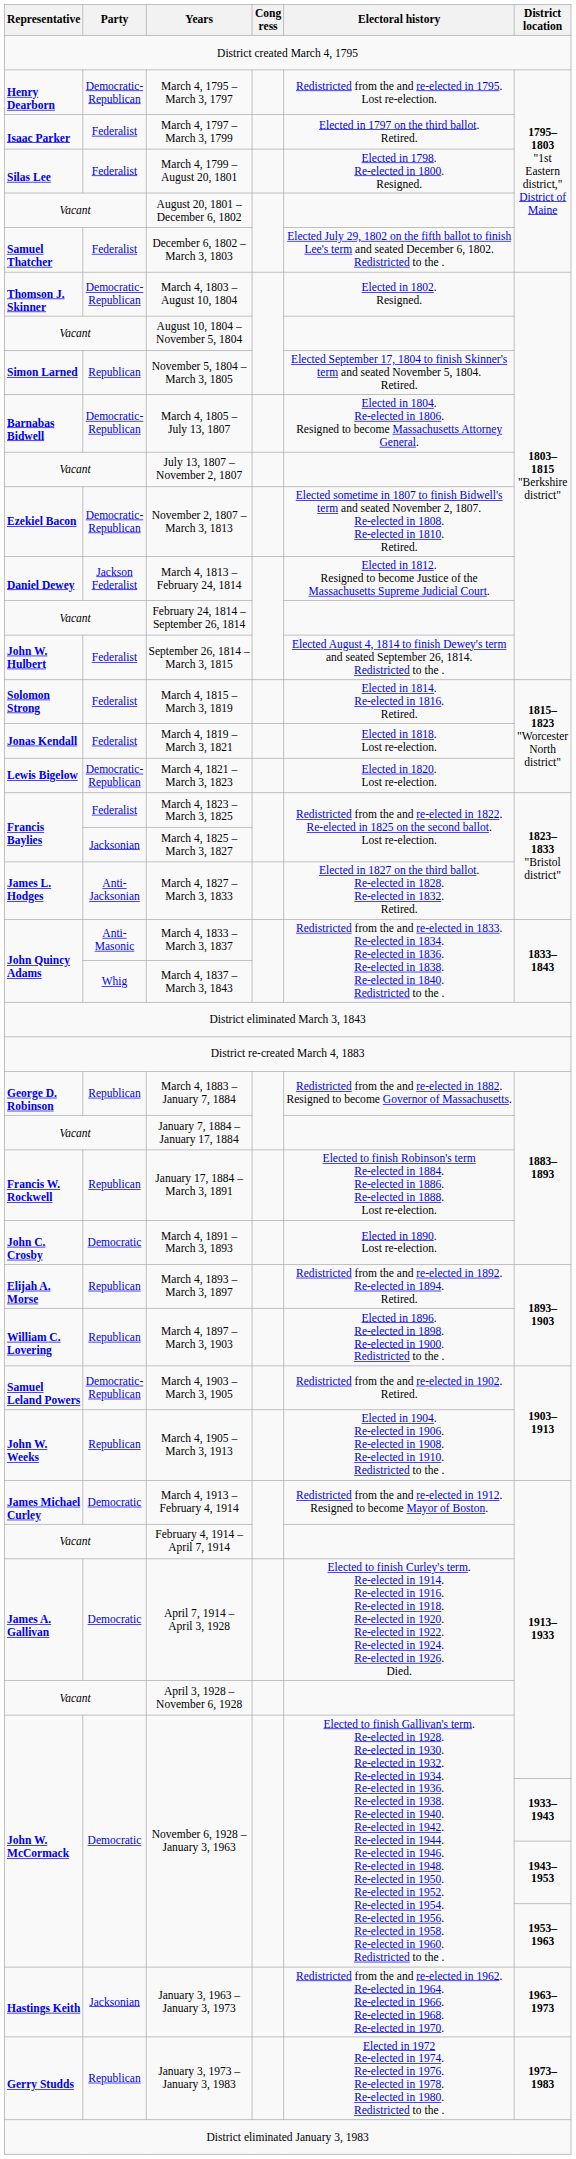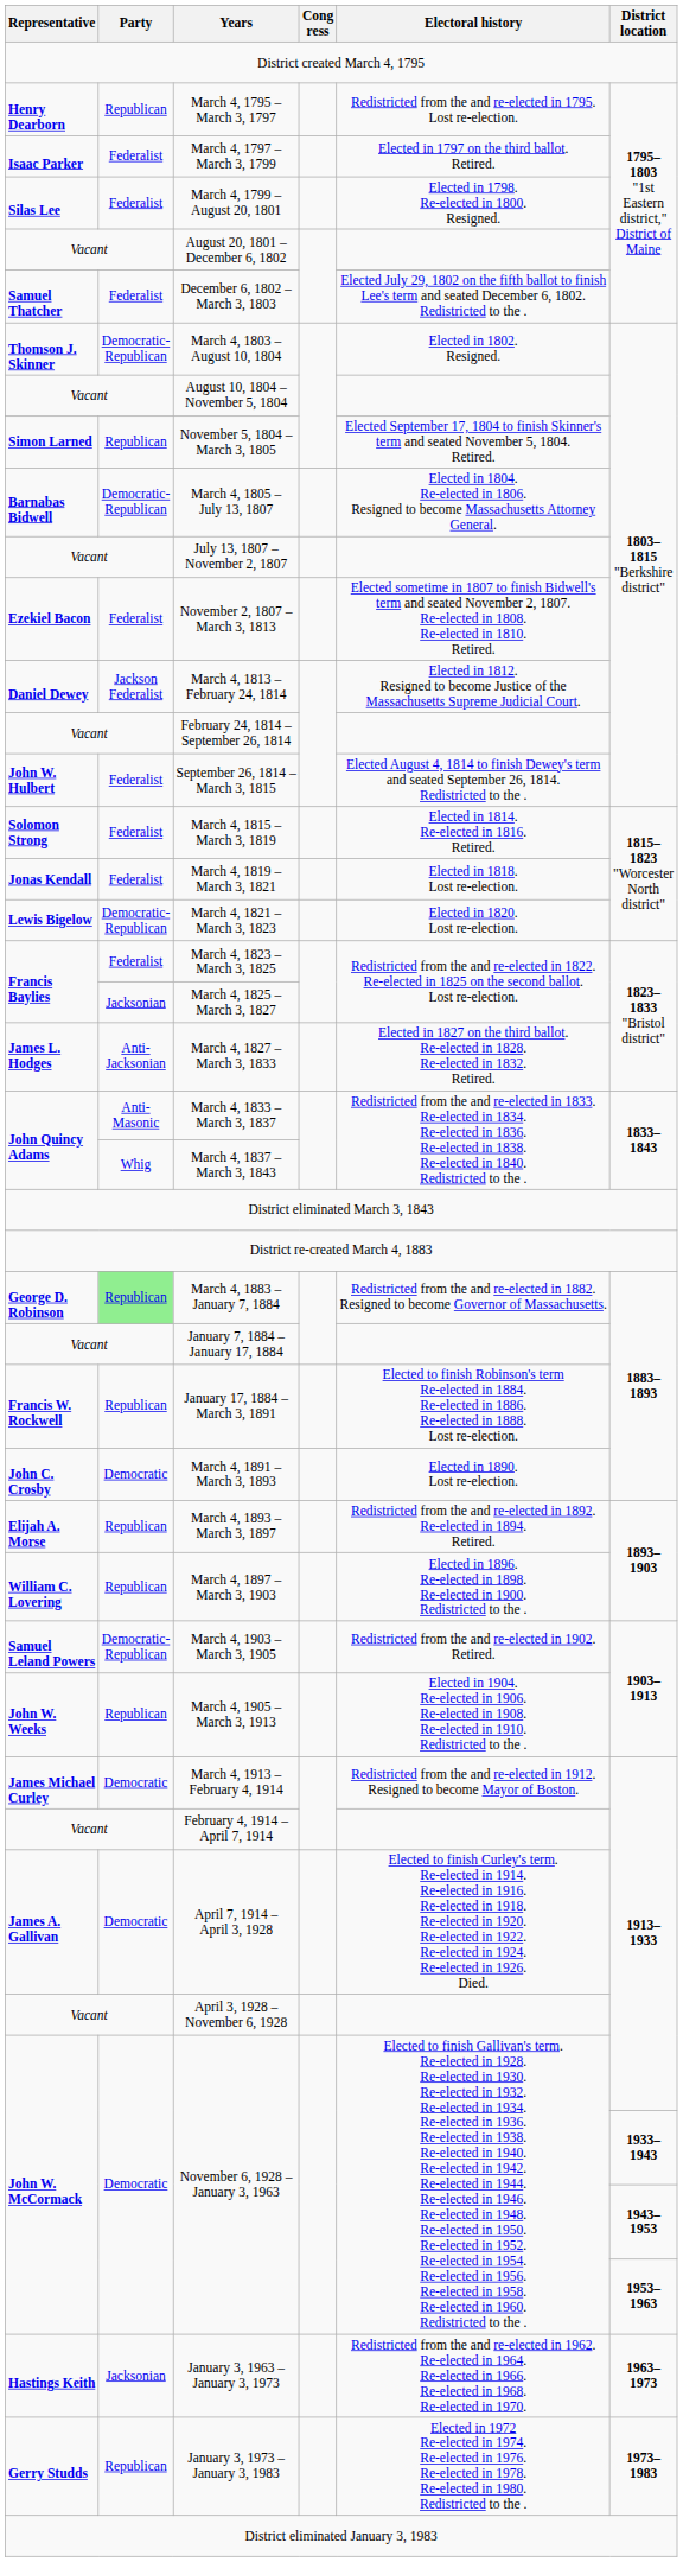March 4, 1795 – March 3, 1797 | Party: Democratic-Republican -> Republican
November 2, 1807 – March 3, 1813 | Party: Democratic-Republican -> Federalist
March 4, 1883 – January 7, 1884 | Party: no background -> lightgreen background
